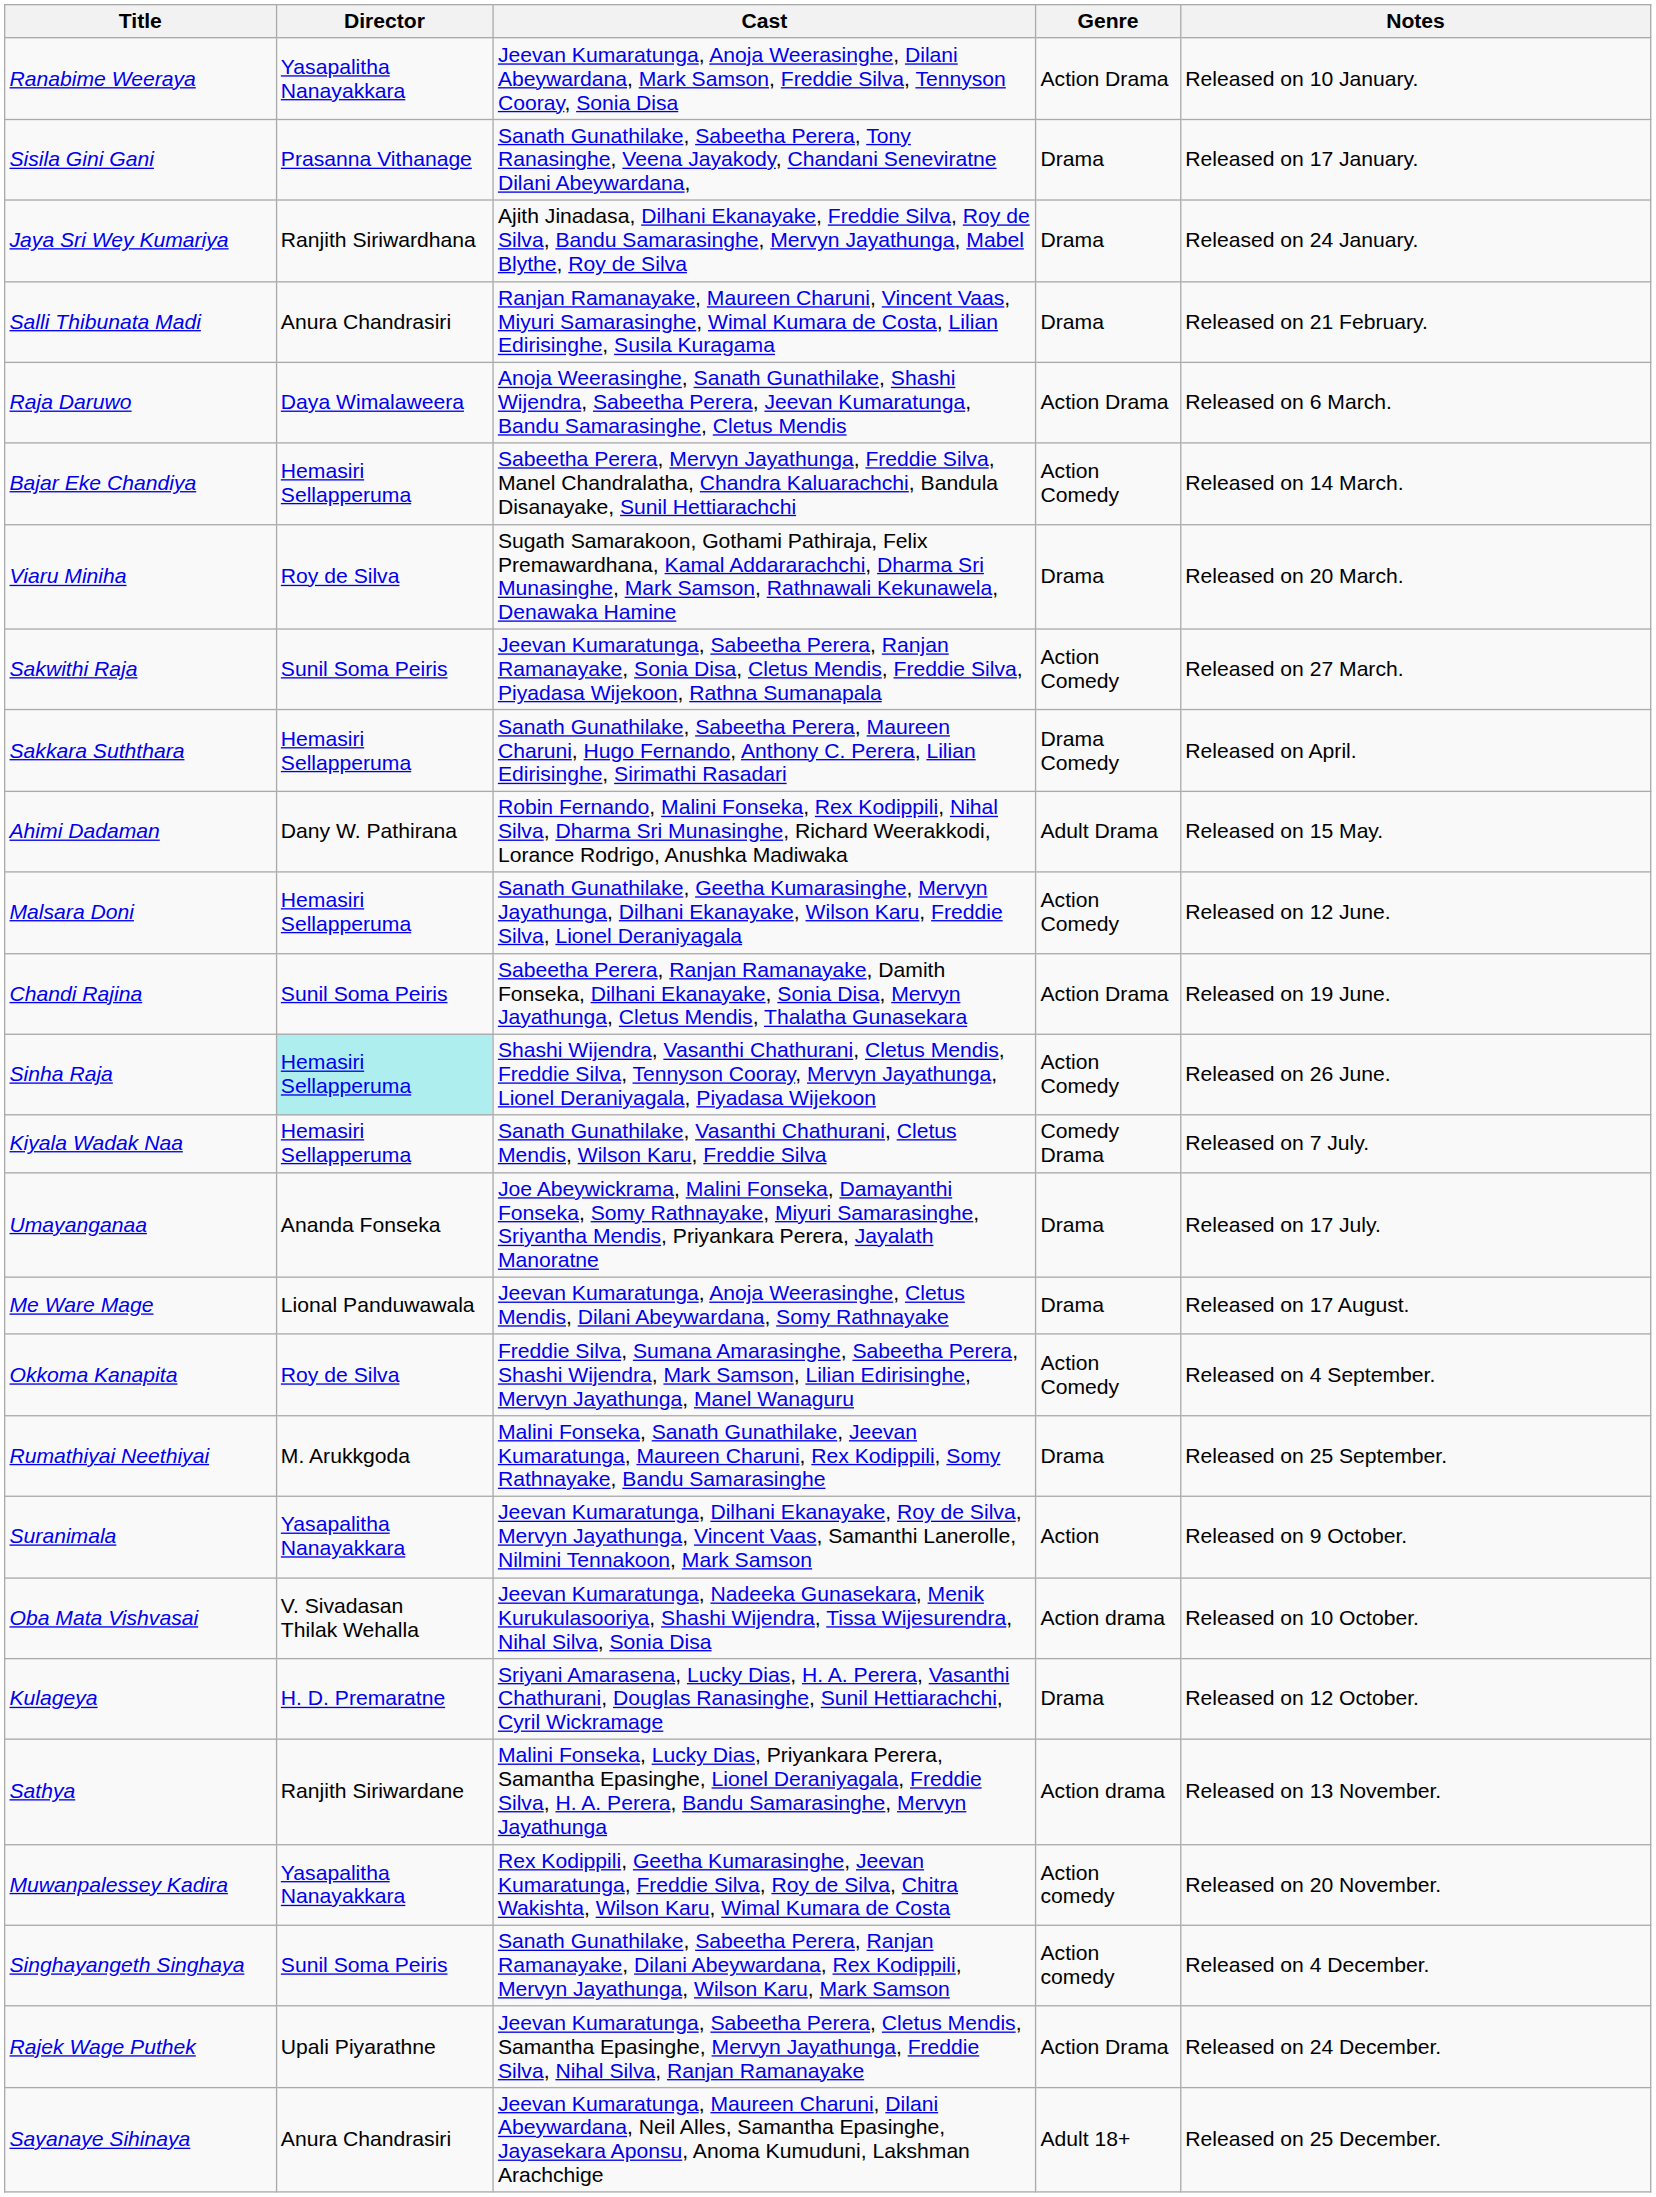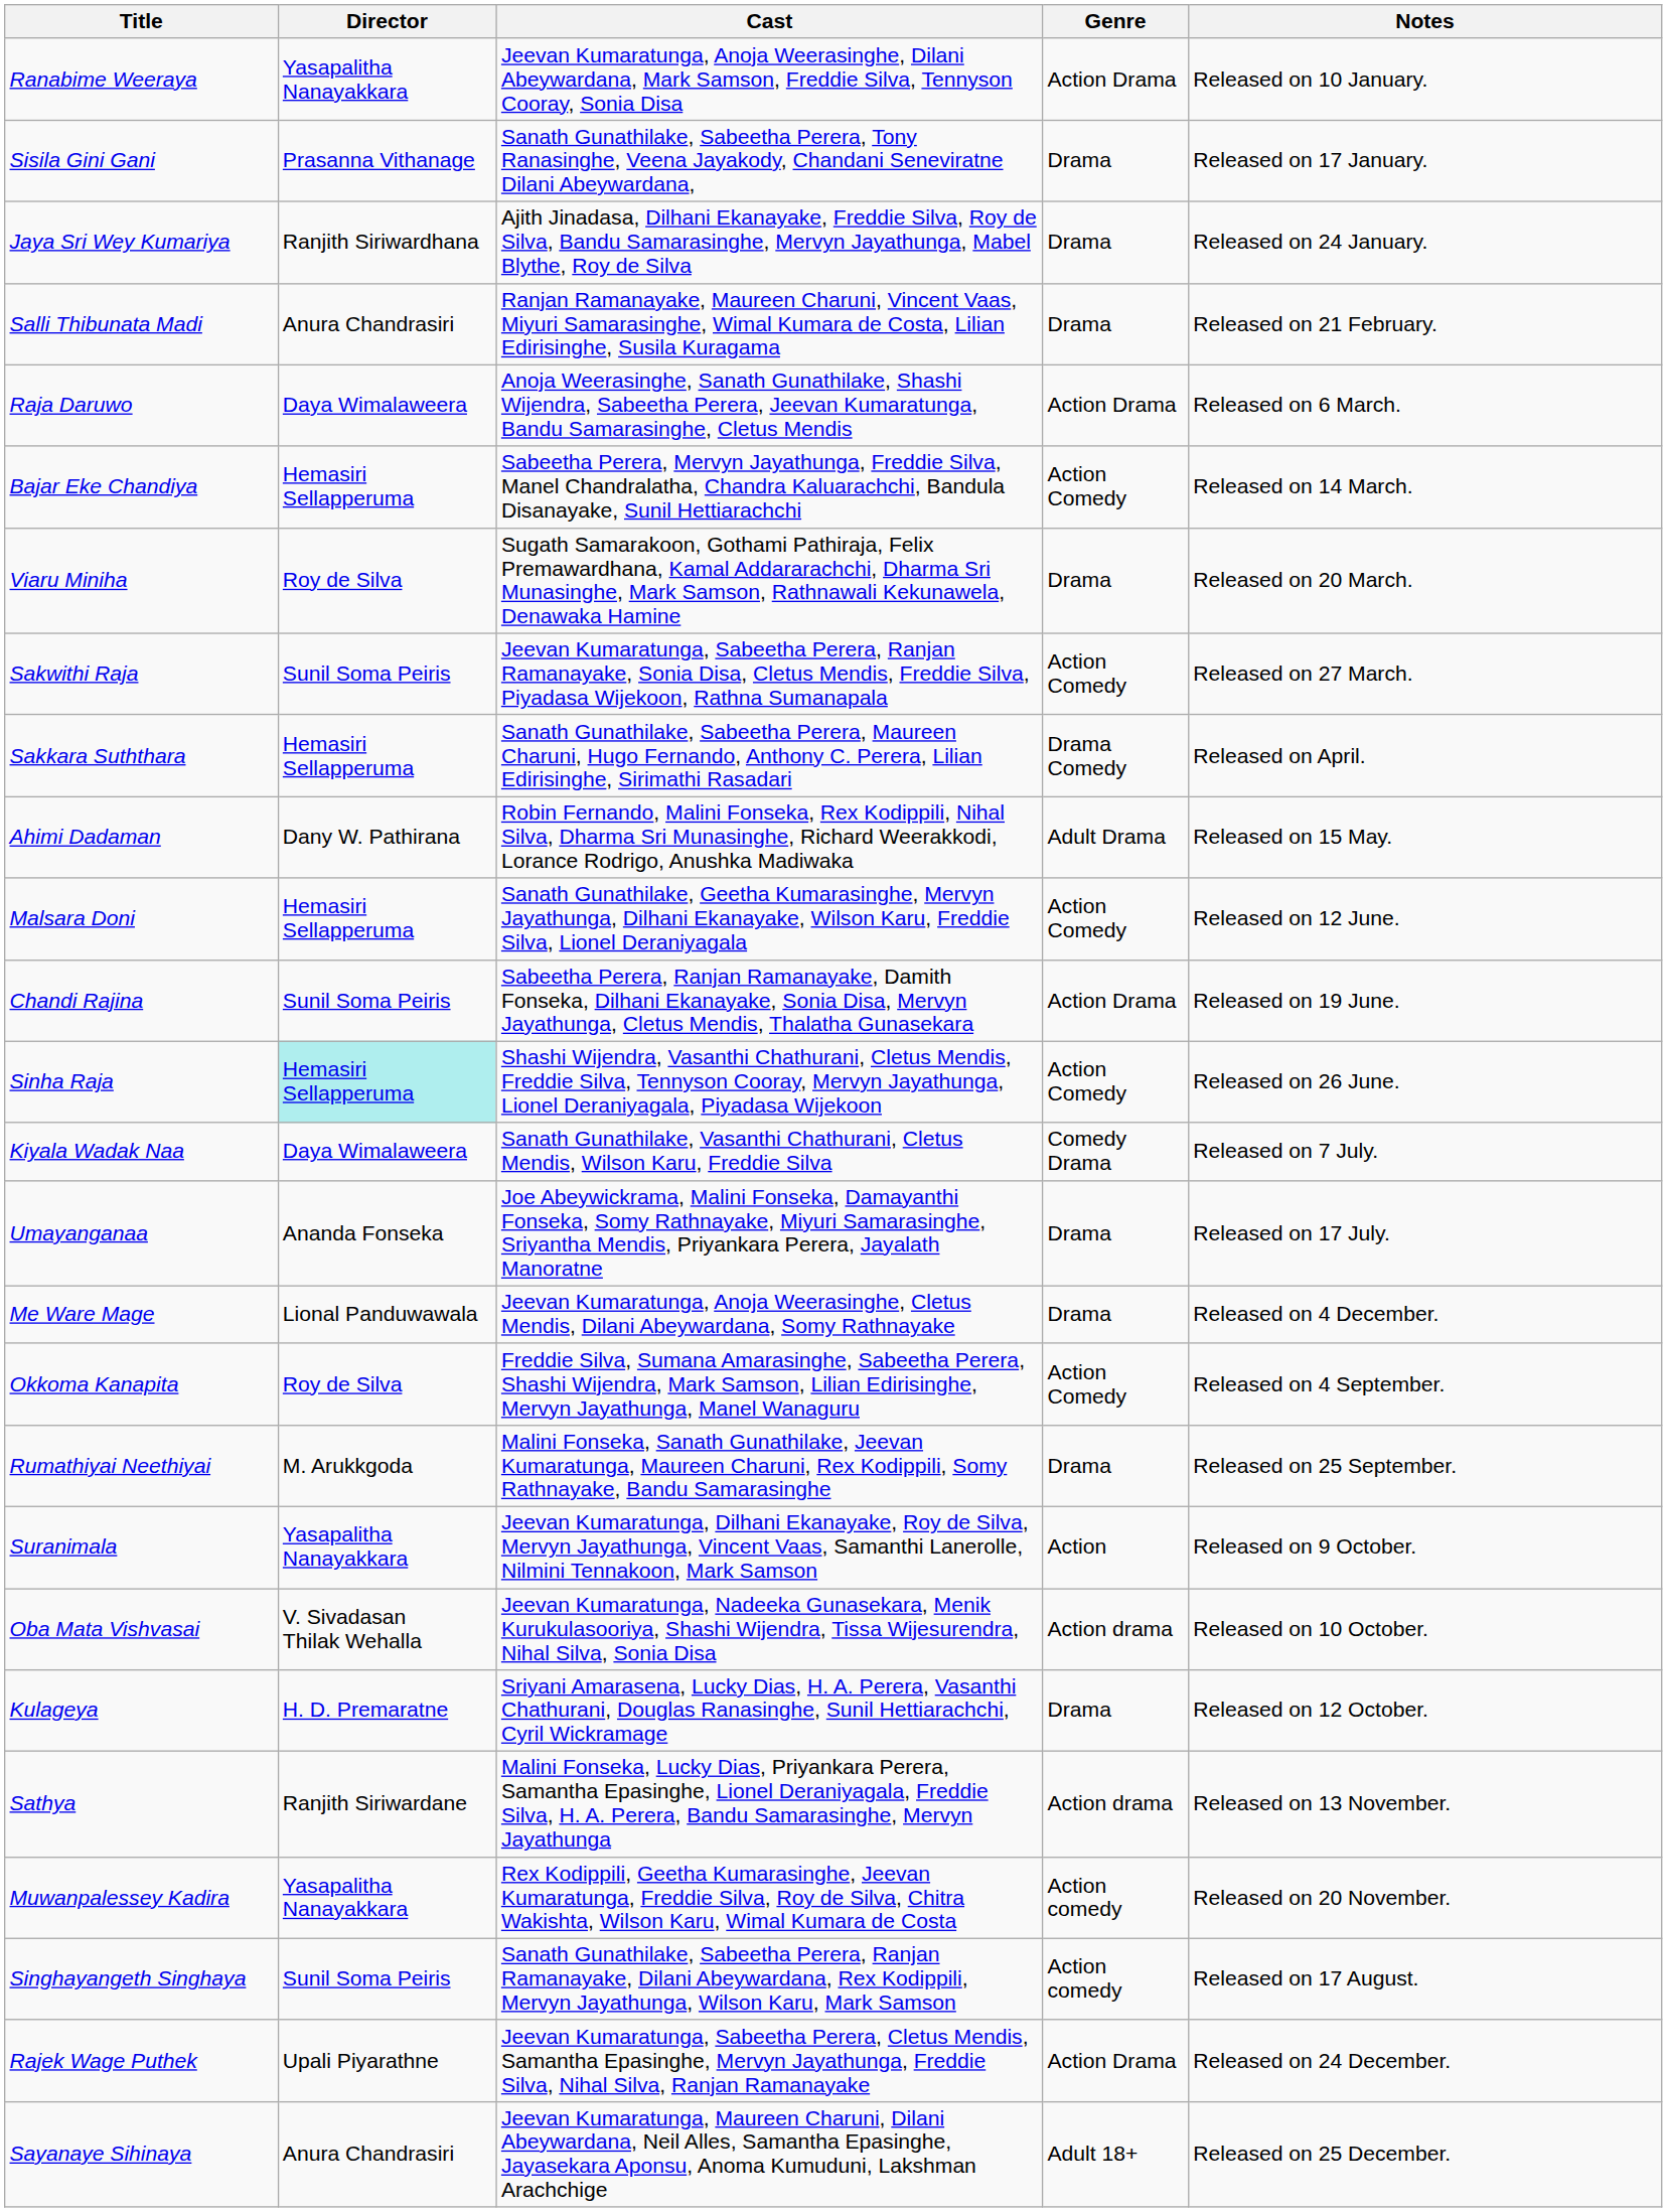Kiyala Wadak Naa | Director: Hemasiri Sellapperuma -> Daya Wimalaweera
Me Ware Mage | Notes: Released on 17 August. -> Released on 4 December.
Singhayangeth Singhaya | Notes: Released on 4 December. -> Released on 17 August.
